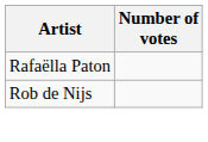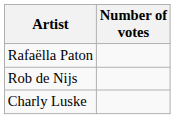+ row: Charly Luske
